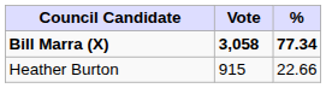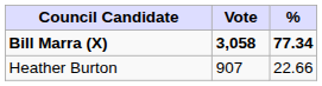Heather Burton | Vote: 915 -> 907
